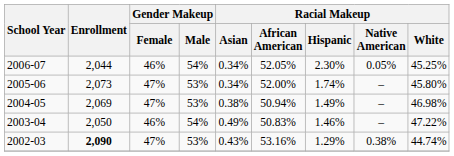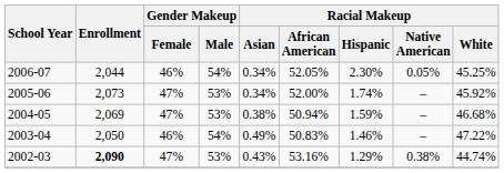2005-06 | Racial Makeup / White: 45.80% -> 45.92%
2004-05 | Racial Makeup / Hispanic: 1.49% -> 1.59%
2004-05 | Racial Makeup / White: 46.98% -> 46.68%
